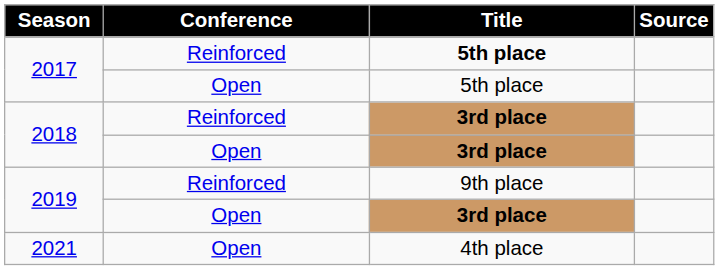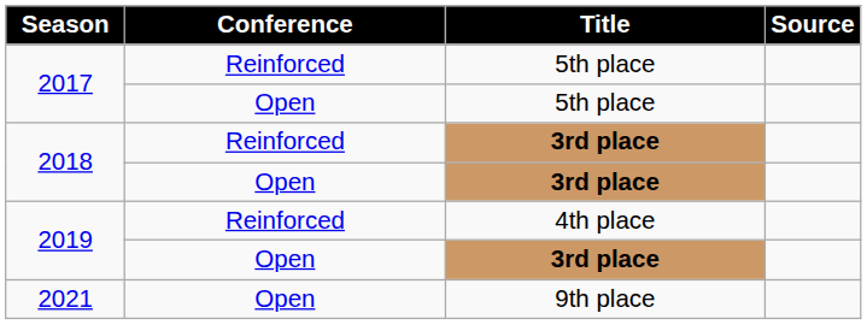2017 / Reinforced | Title: bold -> normal
2019 / Reinforced | Title: 9th place -> 4th place
2021 | Title: 4th place -> 9th place
